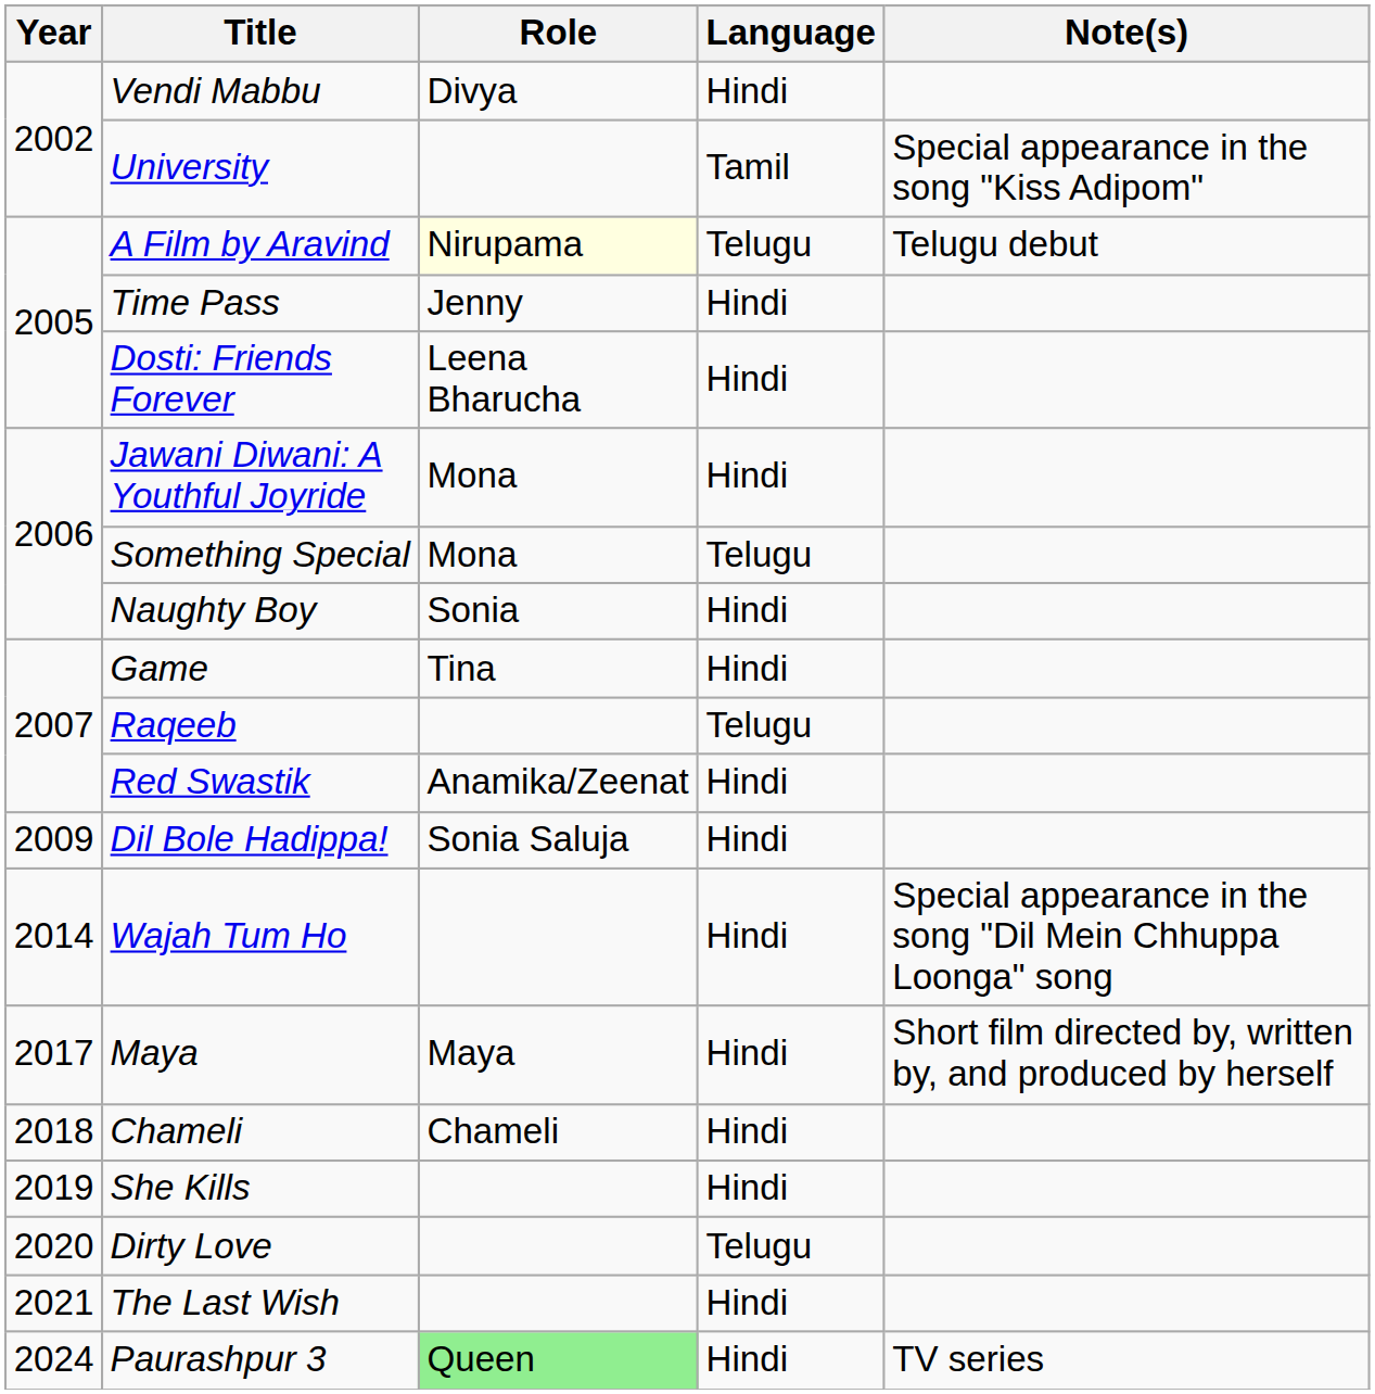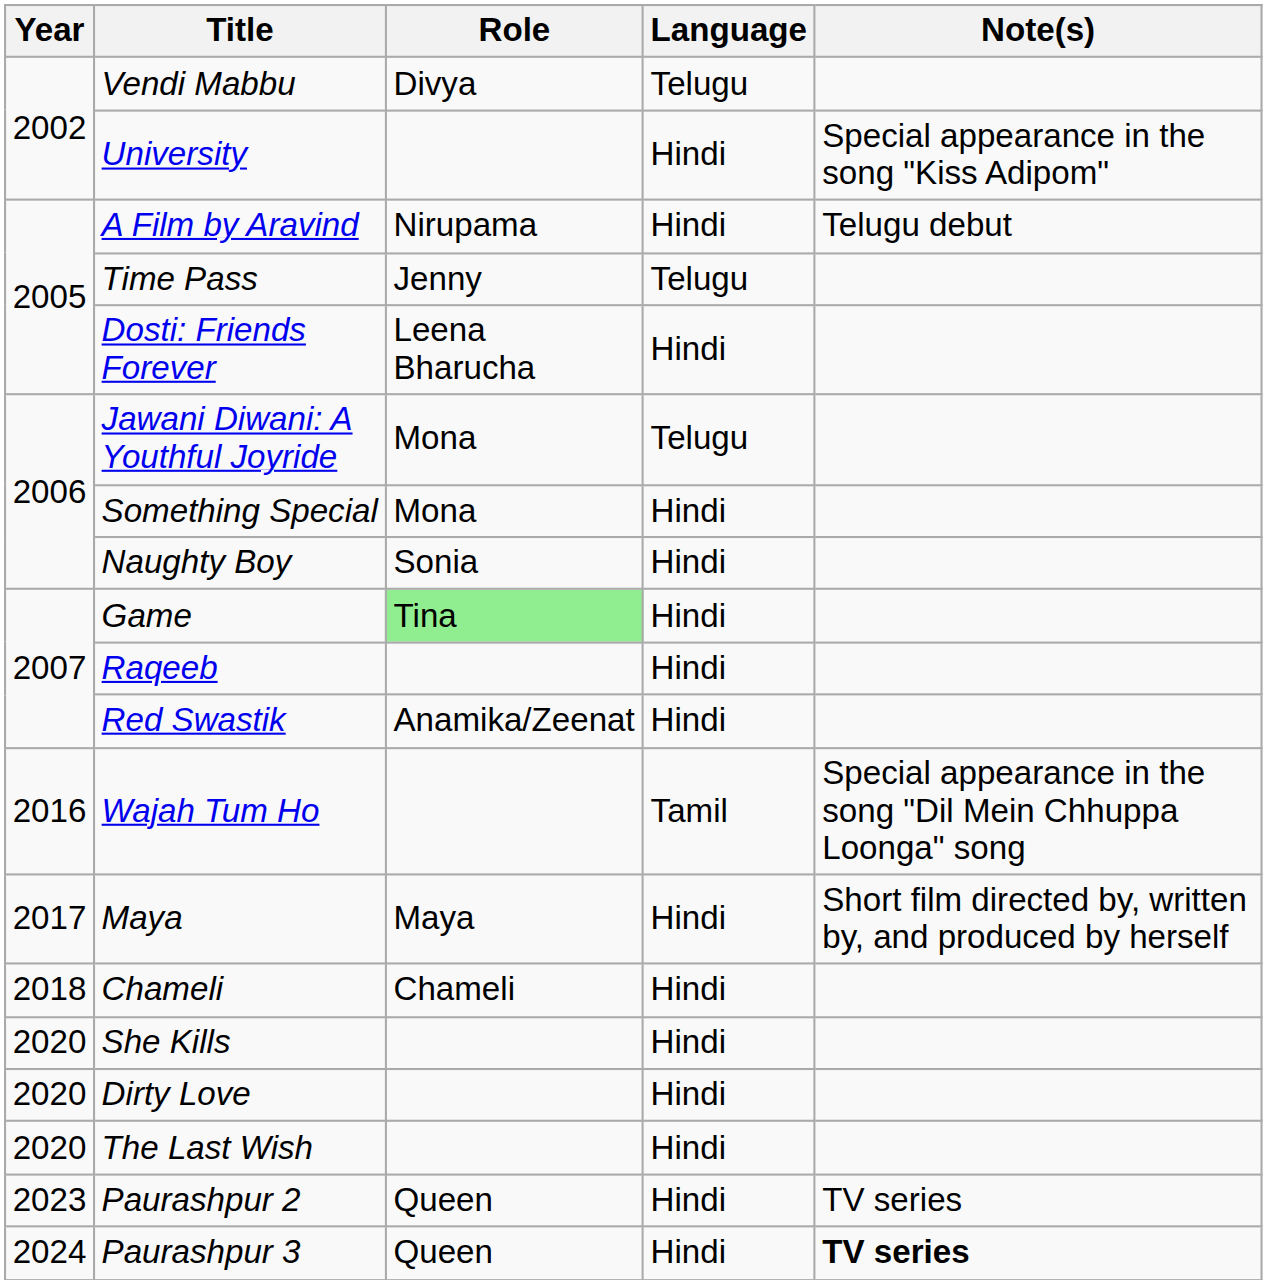Vendi Mabbu | Language: Hindi -> Telugu
University | Language: Tamil -> Hindi
A Film by Aravind | Role: lightyellow background -> no background
A Film by Aravind | Language: Telugu -> Hindi
Time Pass | Language: Hindi -> Telugu
Jawani Diwani: A Youthful Joyride | Language: Hindi -> Telugu
Something Special | Language: Telugu -> Hindi
Game | Role: no background -> lightgreen background
Raqeeb | Language: Telugu -> Hindi
- row: 2009 | Dil Bole Hadippa! | Sonia Saluja | Hindi
Wajah Tum Ho | Year: 2014 -> 2016
Wajah Tum Ho | Language: Hindi -> Tamil
She Kills | Year: 2019 -> 2020
Dirty Love | Language: Telugu -> Hindi
The Last Wish | Year: 2021 -> 2020
+ row: 2023 | Paurashpur 2 | Queen | Hindi | TV series
Paurashpur 3 | Role: lightgreen background -> no background
Paurashpur 3 | Note(s): normal -> bold
